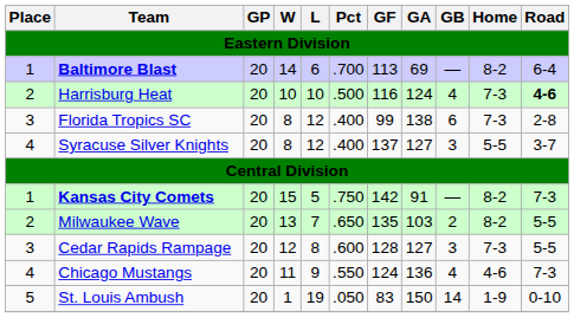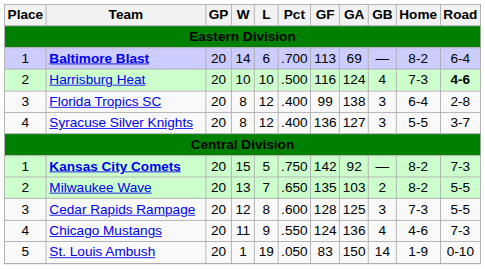Florida Tropics SC | GB: 6 -> 3
Florida Tropics SC | Home: 7-3 -> 6-4
Syracuse Silver Knights | GF: 137 -> 136
Kansas City Comets | GA: 91 -> 92
Cedar Rapids Rampage | GA: 127 -> 125
